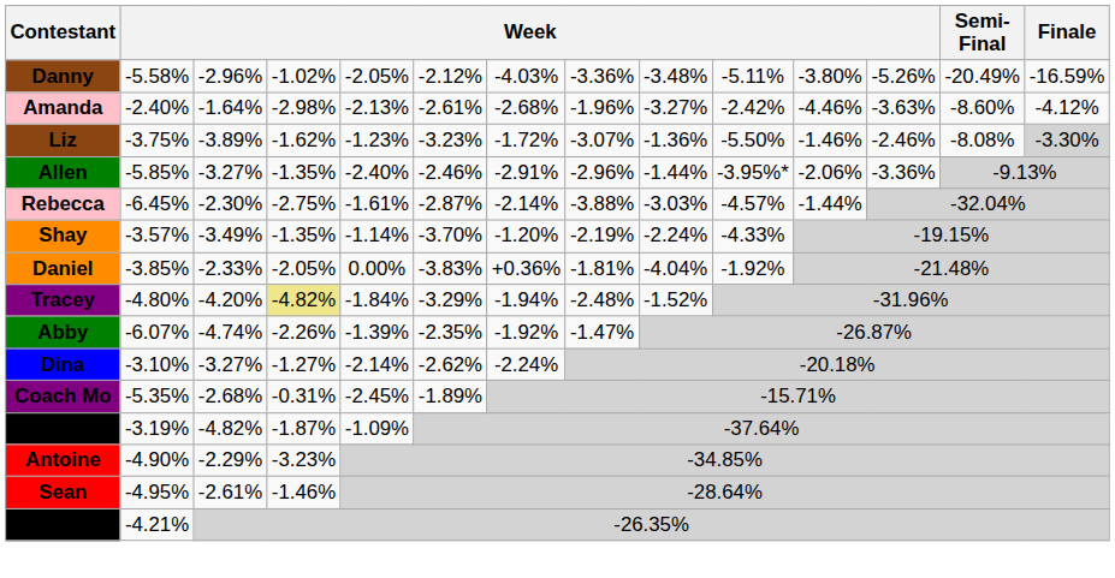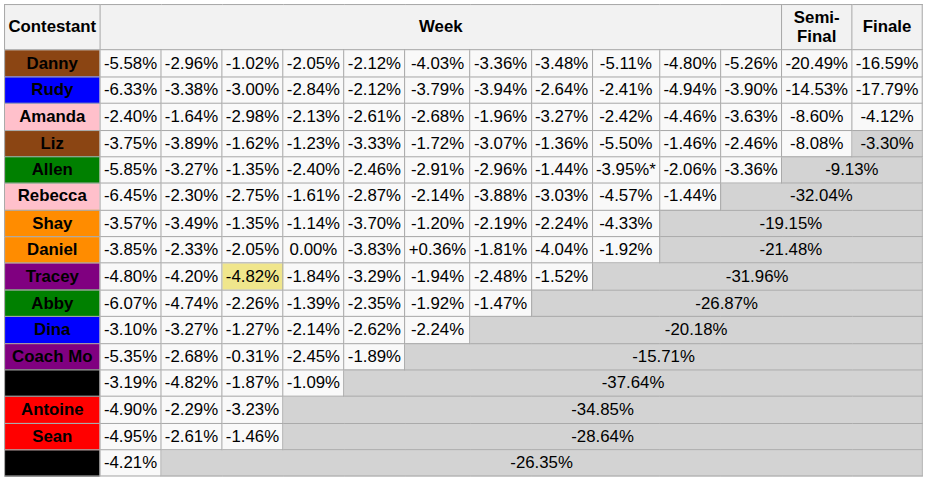Danny | column 11: -3.80% -> -4.80%
+ row: Rudy | -6.33% | -3.38% | -3.00% | -2.84% | -2.12% | -3.79% | -3.94% | -2.64% | -2.41% | -4.94% | -3.90% | -14.53% | -17.79%
Liz | column 6: -3.23% -> -3.33%
